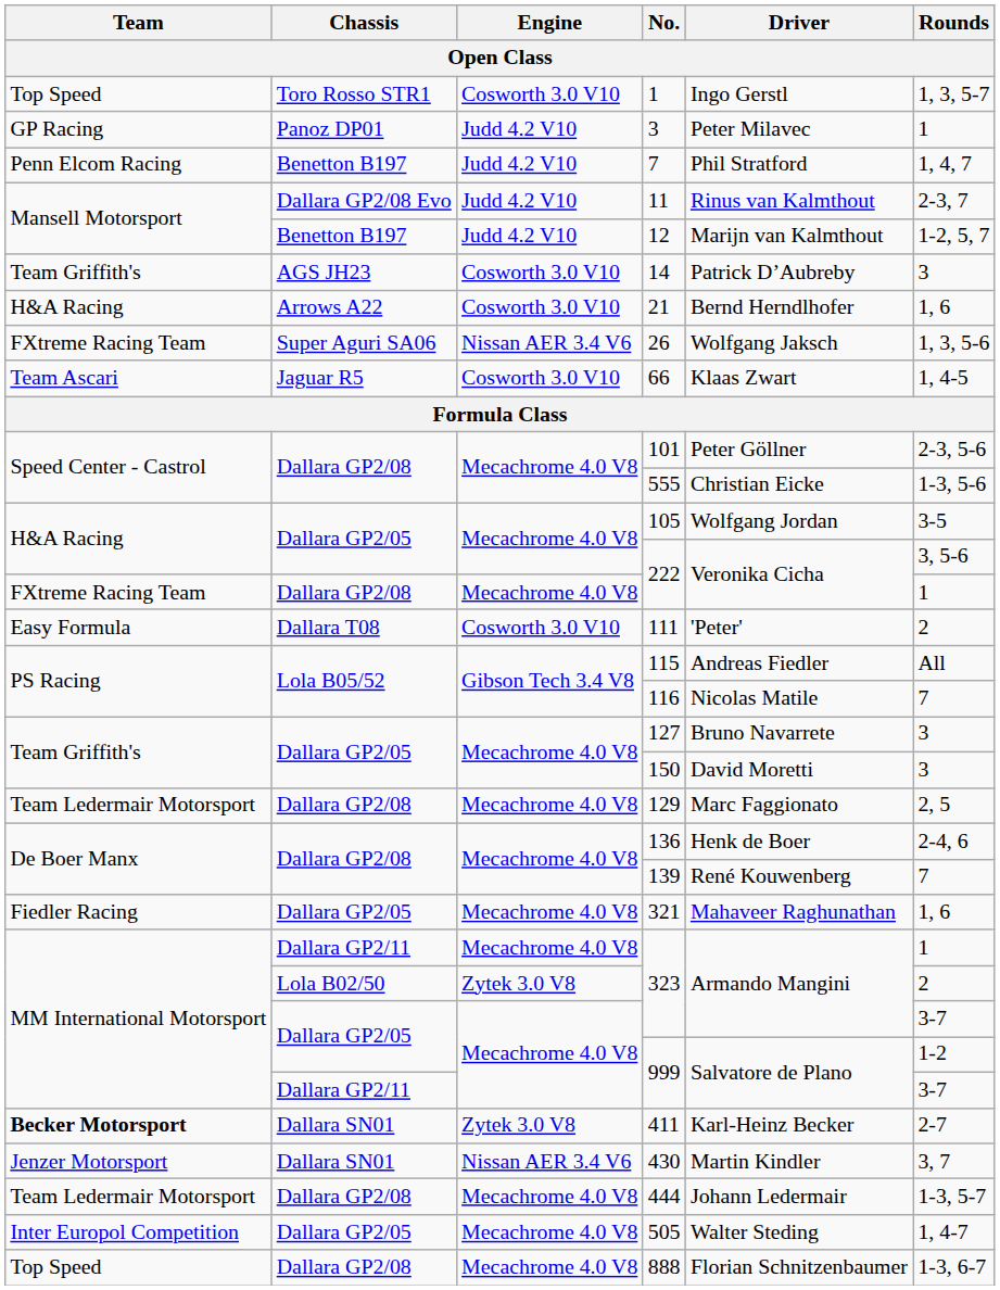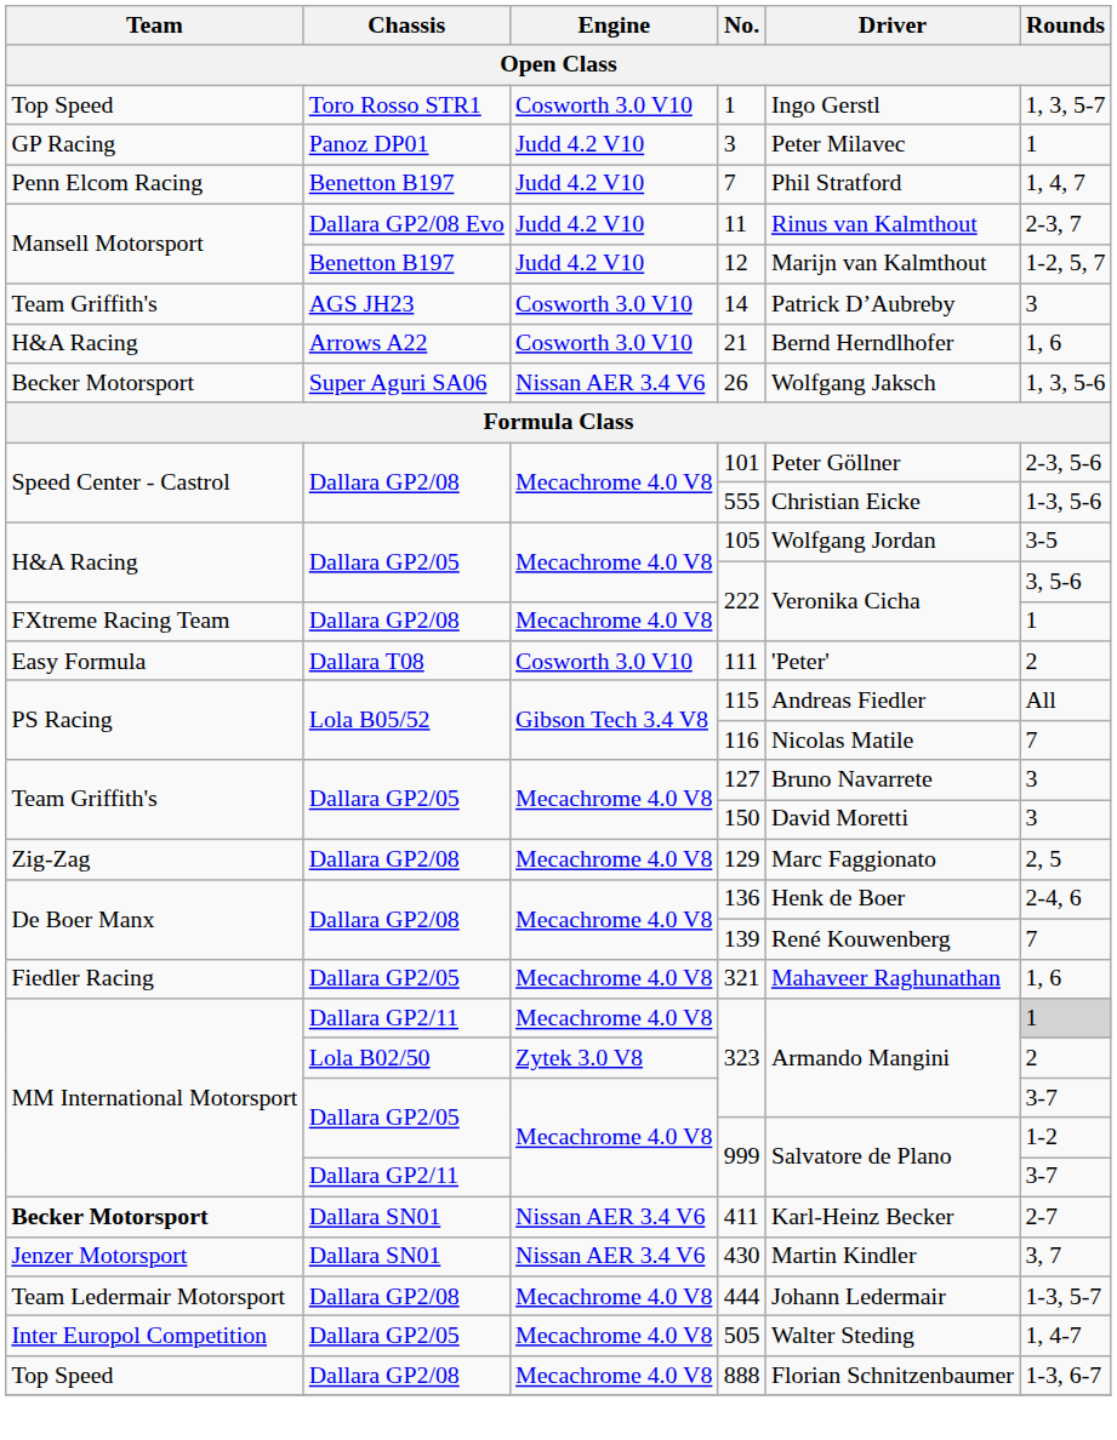26 | Team: FXtreme Racing Team -> Becker Motorsport
- row: Team Ascari | Jaguar R5 | Cosworth 3.0 V10 | 66 | Klaas Zwart | 1, 4-5
129 | Team: Team Ledermair Motorsport -> Zig-Zag
Dallara GP2/11 / 323 | Rounds: no background -> lightgrey background
411 | Engine: Zytek 3.0 V8 -> Nissan AER 3.4 V6
